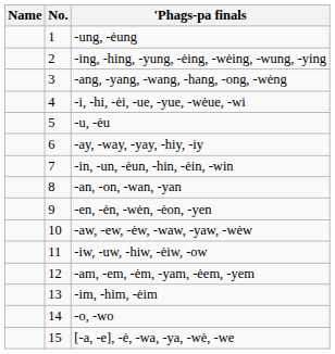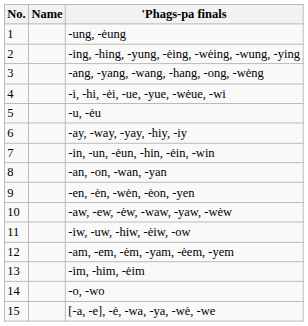columns swapped: No. <-> Name
